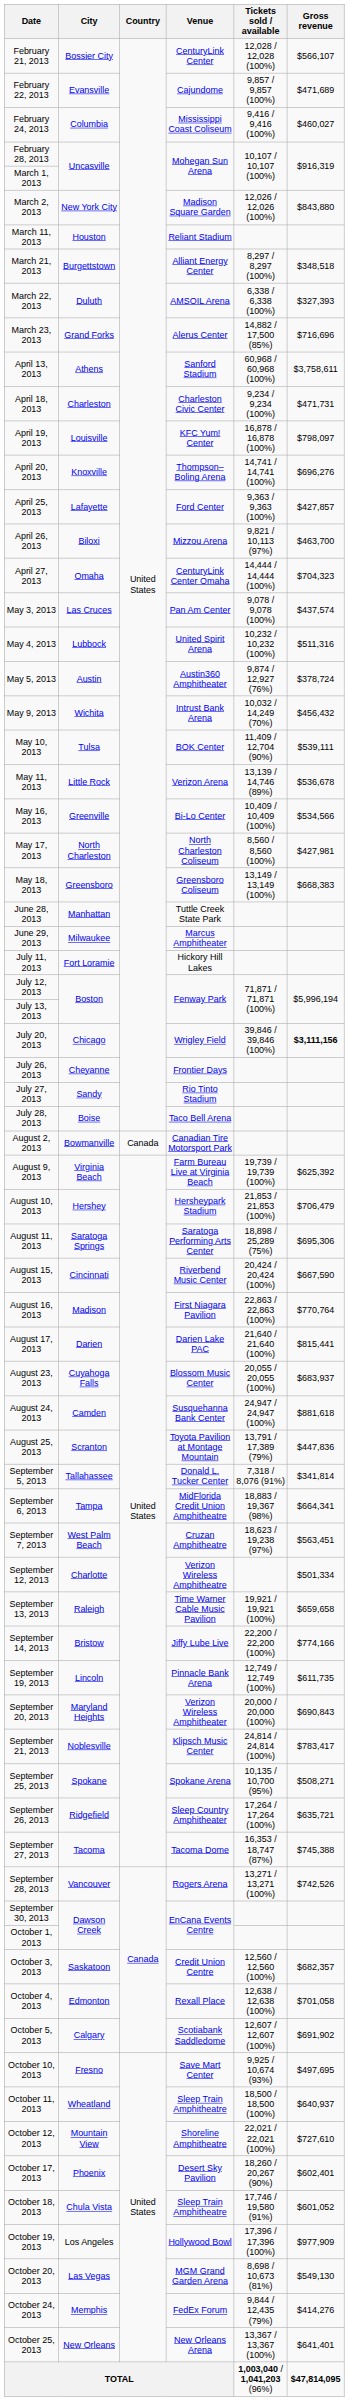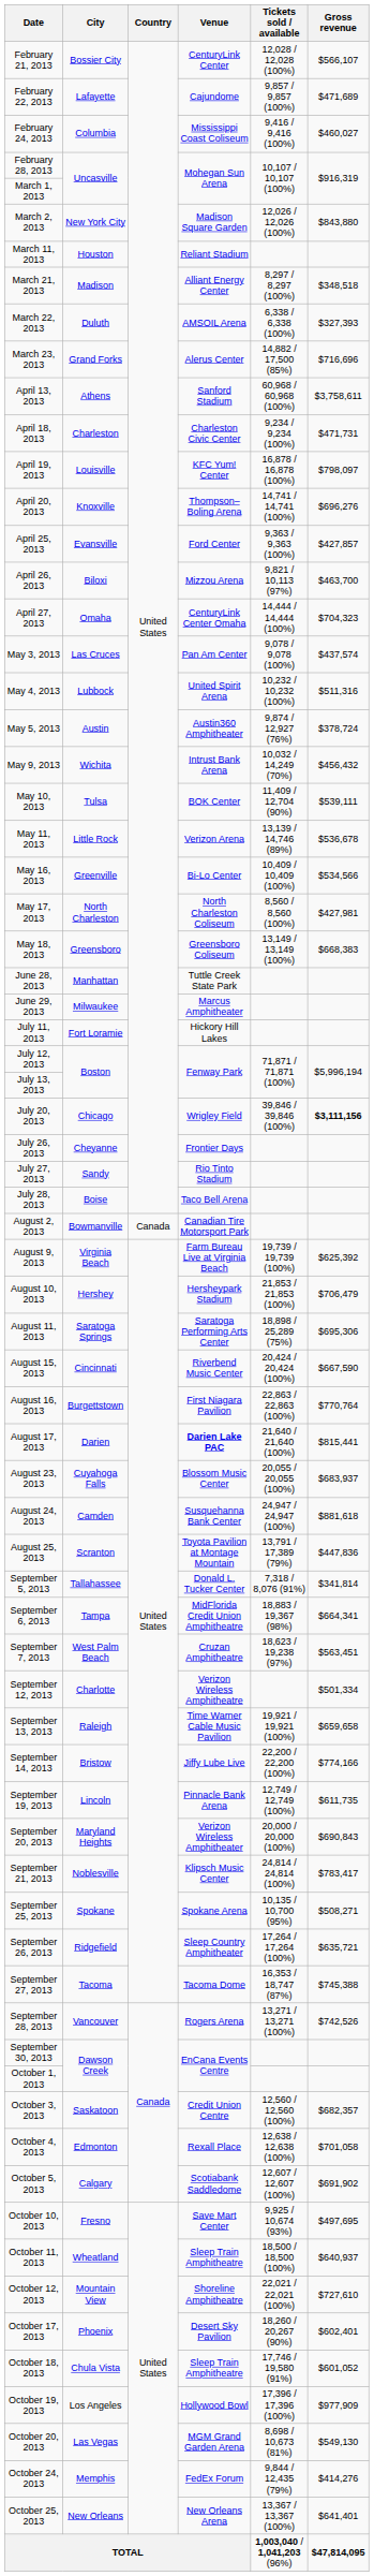February 22, 2013 | City: Evansville -> Lafayette
March 21, 2013 | City: Burgettstown -> Madison
April 25, 2013 | City: Lafayette -> Evansville
August 16, 2013 | City: Madison -> Burgettstown
August 17, 2013 | Venue: normal -> bold
